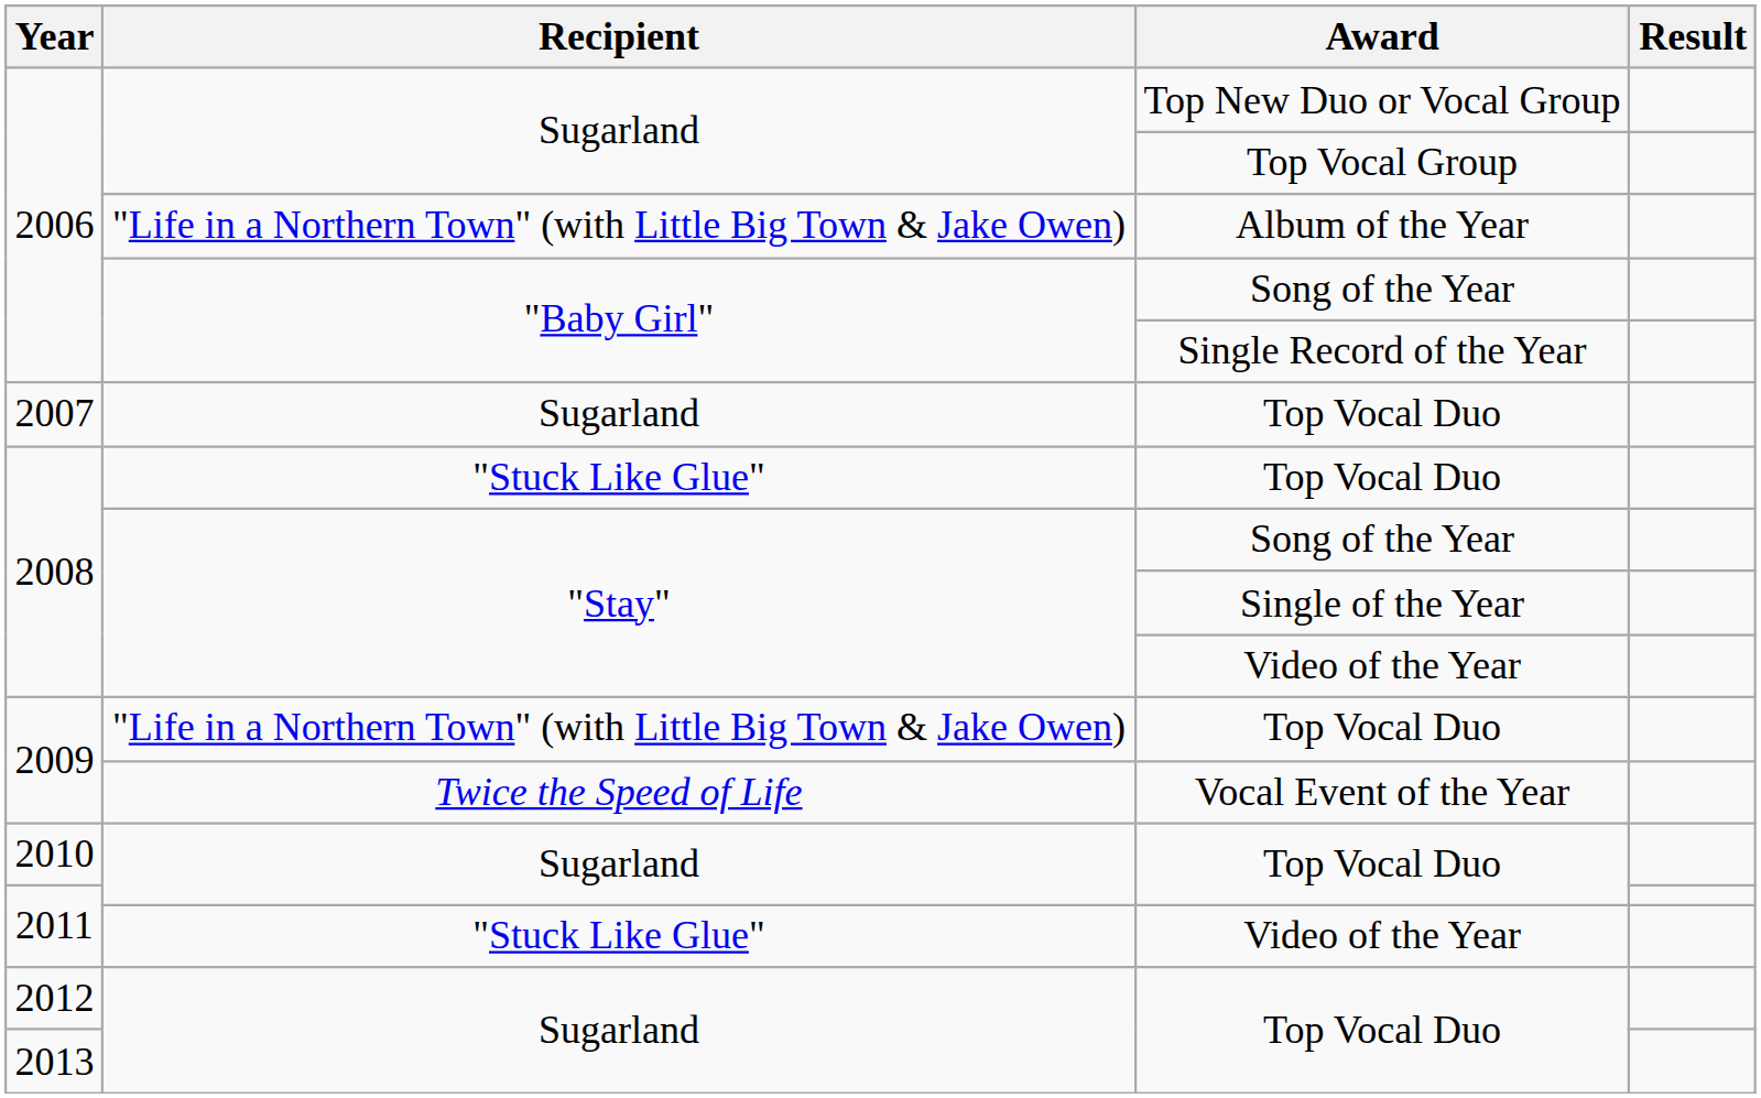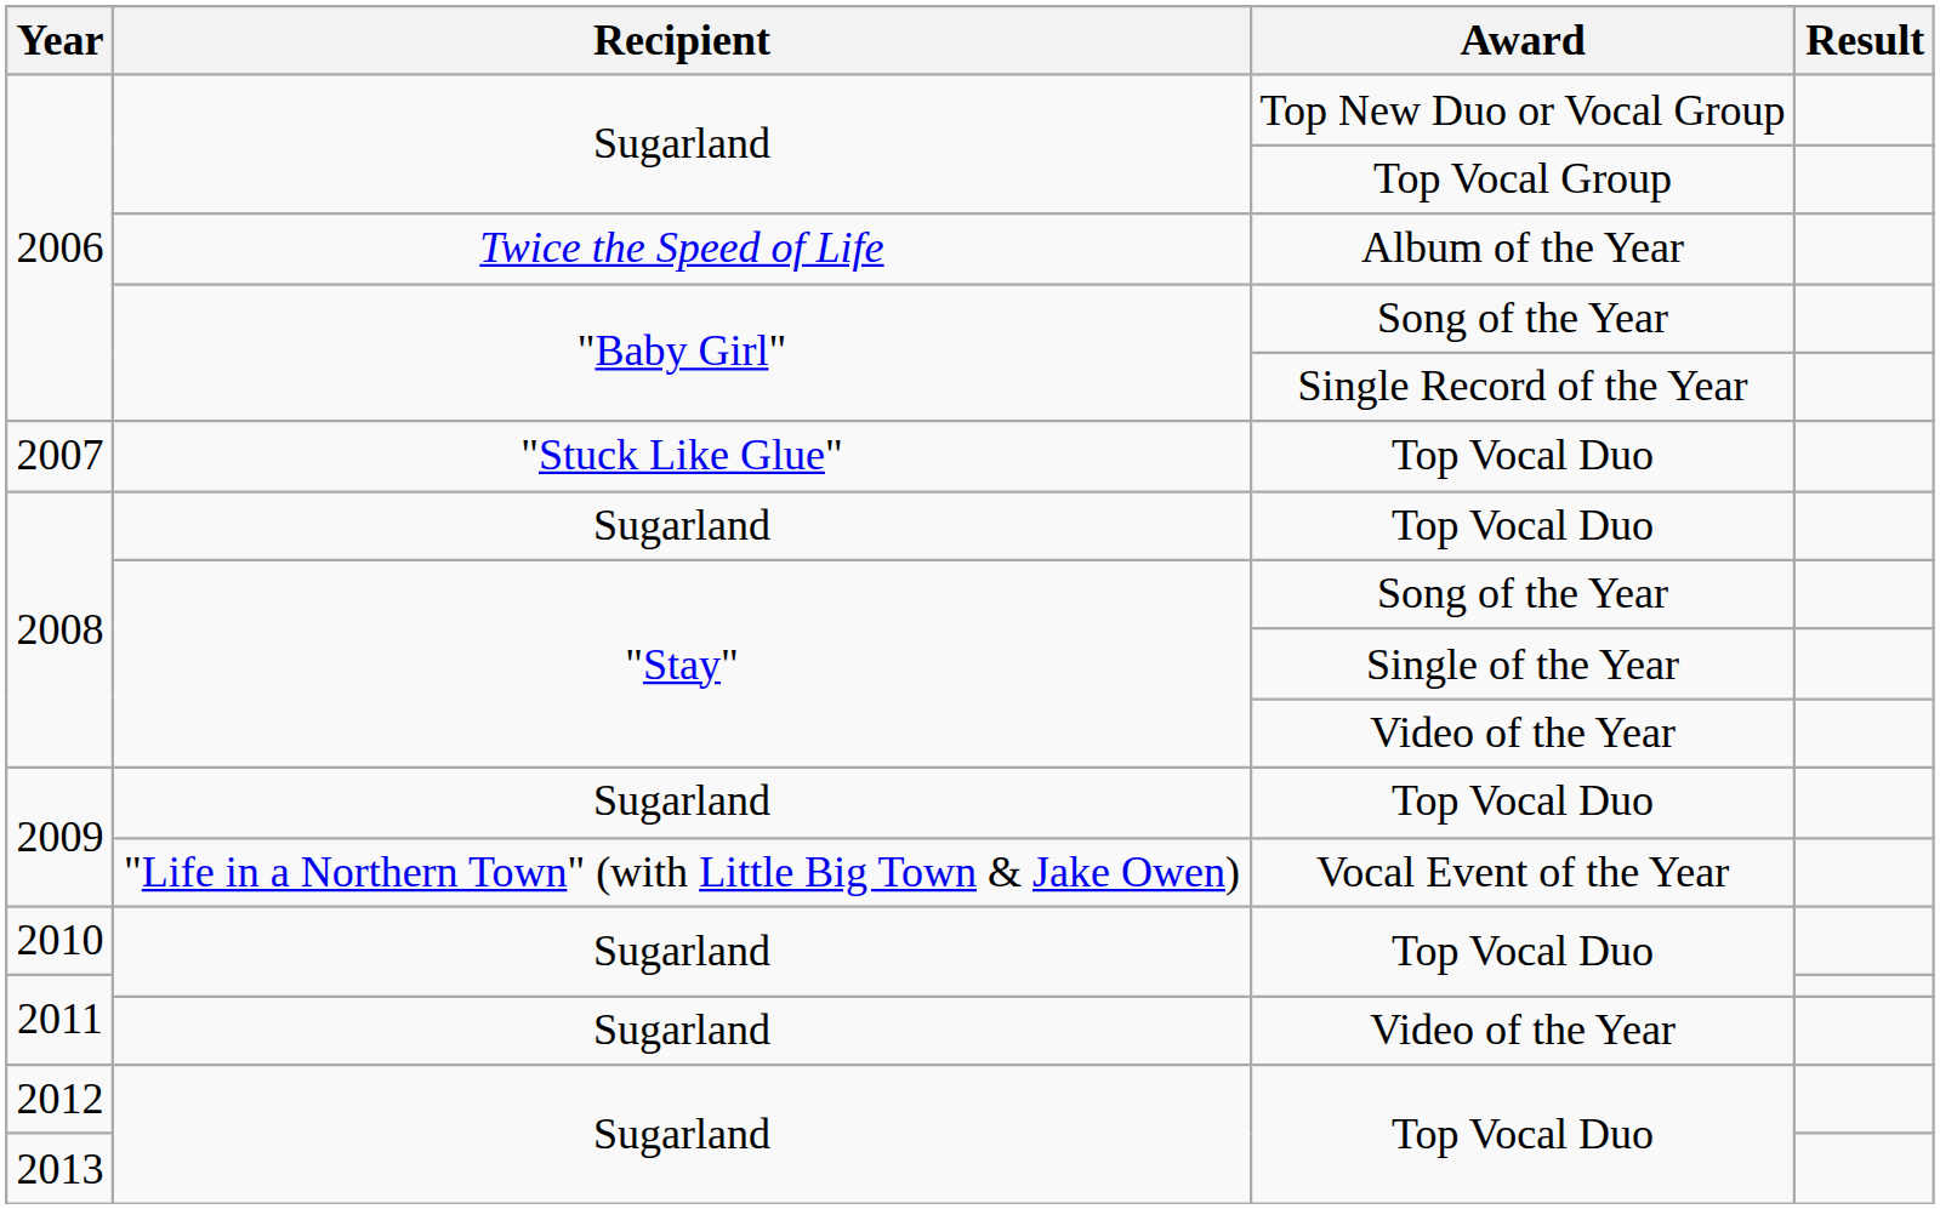Album of the Year | Recipient: "Life in a Northern Town" (with Little Big Town & Jake Owen) -> Twice the Speed of Life
2007 / Top Vocal Duo | Recipient: Sugarland -> "Stuck Like Glue"
2008 / Top Vocal Duo | Recipient: "Stuck Like Glue" -> Sugarland
2009 / Top Vocal Duo | Recipient: "Life in a Northern Town" (with Little Big Town & Jake Owen) -> Sugarland
Vocal Event of the Year | Recipient: Twice the Speed of Life -> "Life in a Northern Town" (with Little Big Town & Jake Owen)
2011 / Video of the Year | Recipient: "Stuck Like Glue" -> Sugarland
